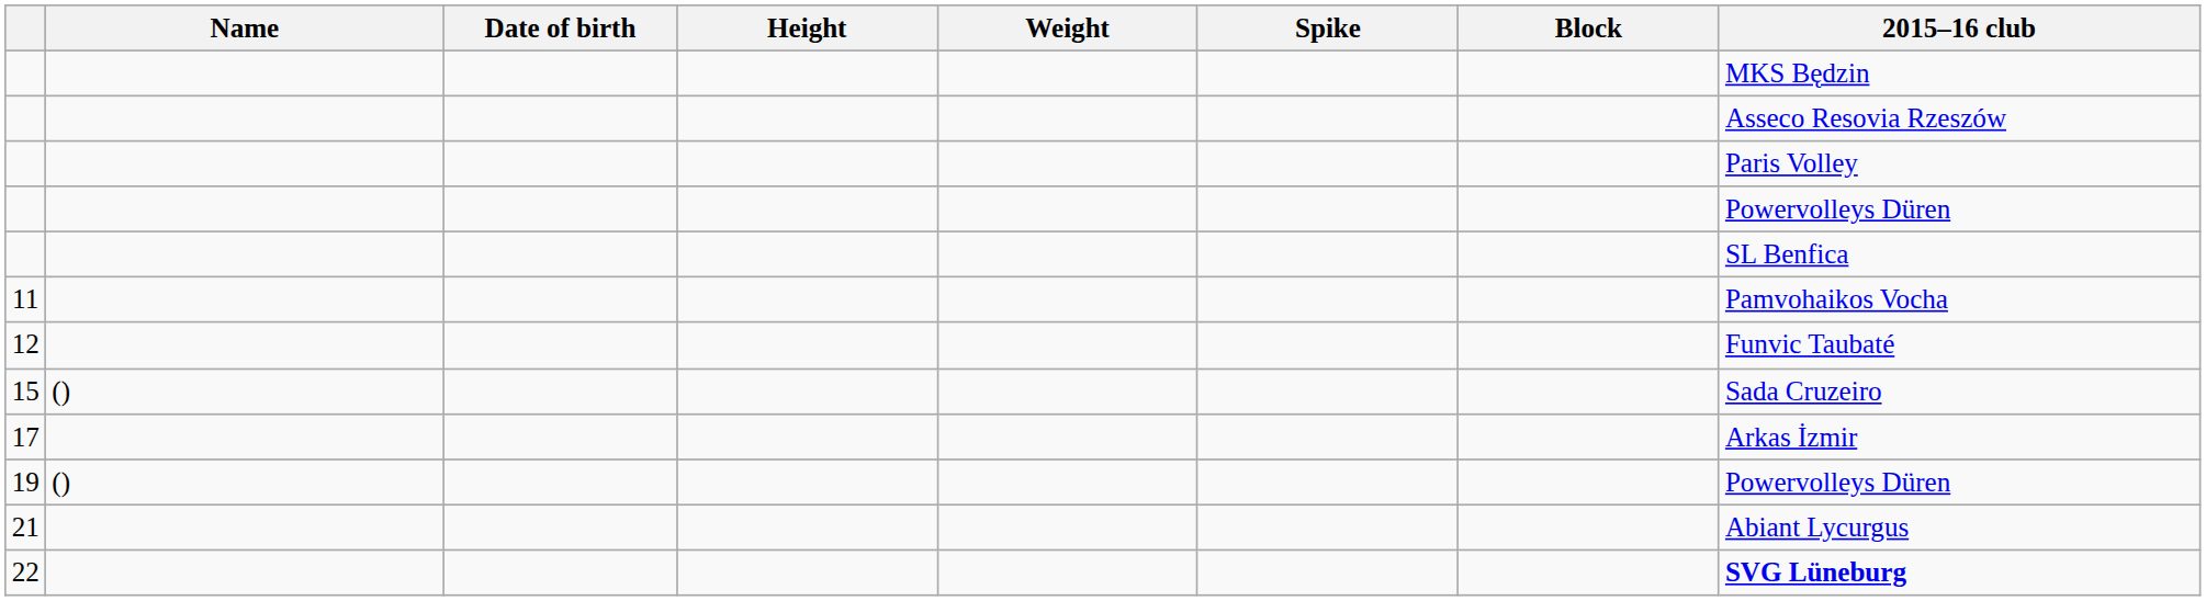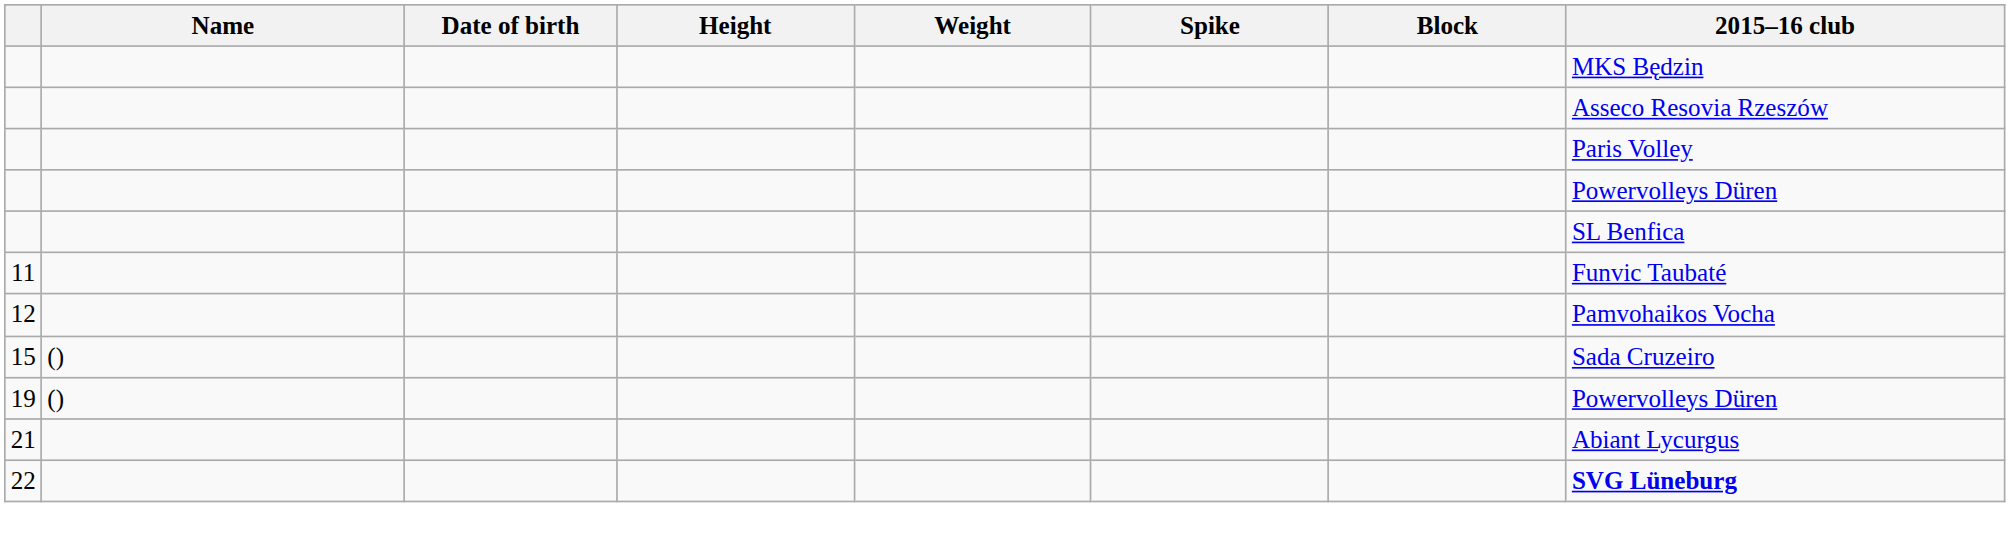11 | 2015–16 club: Pamvohaikos Vocha -> Funvic Taubaté
12 | 2015–16 club: Funvic Taubaté -> Pamvohaikos Vocha
- row: 17 | Arkas İzmir
